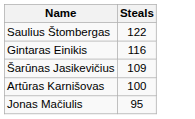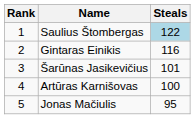+ column: Rank | 1 | 2 | 3 | 4 | 5
Saulius Štombergas | Steals: no background -> lightblue background
Šarūnas Jasikevičius | Steals: 109 -> 101
